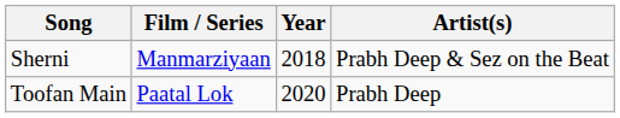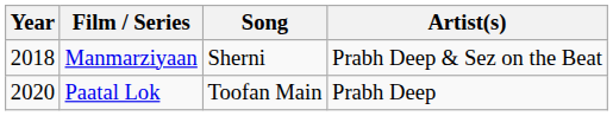columns swapped: Year <-> Song
